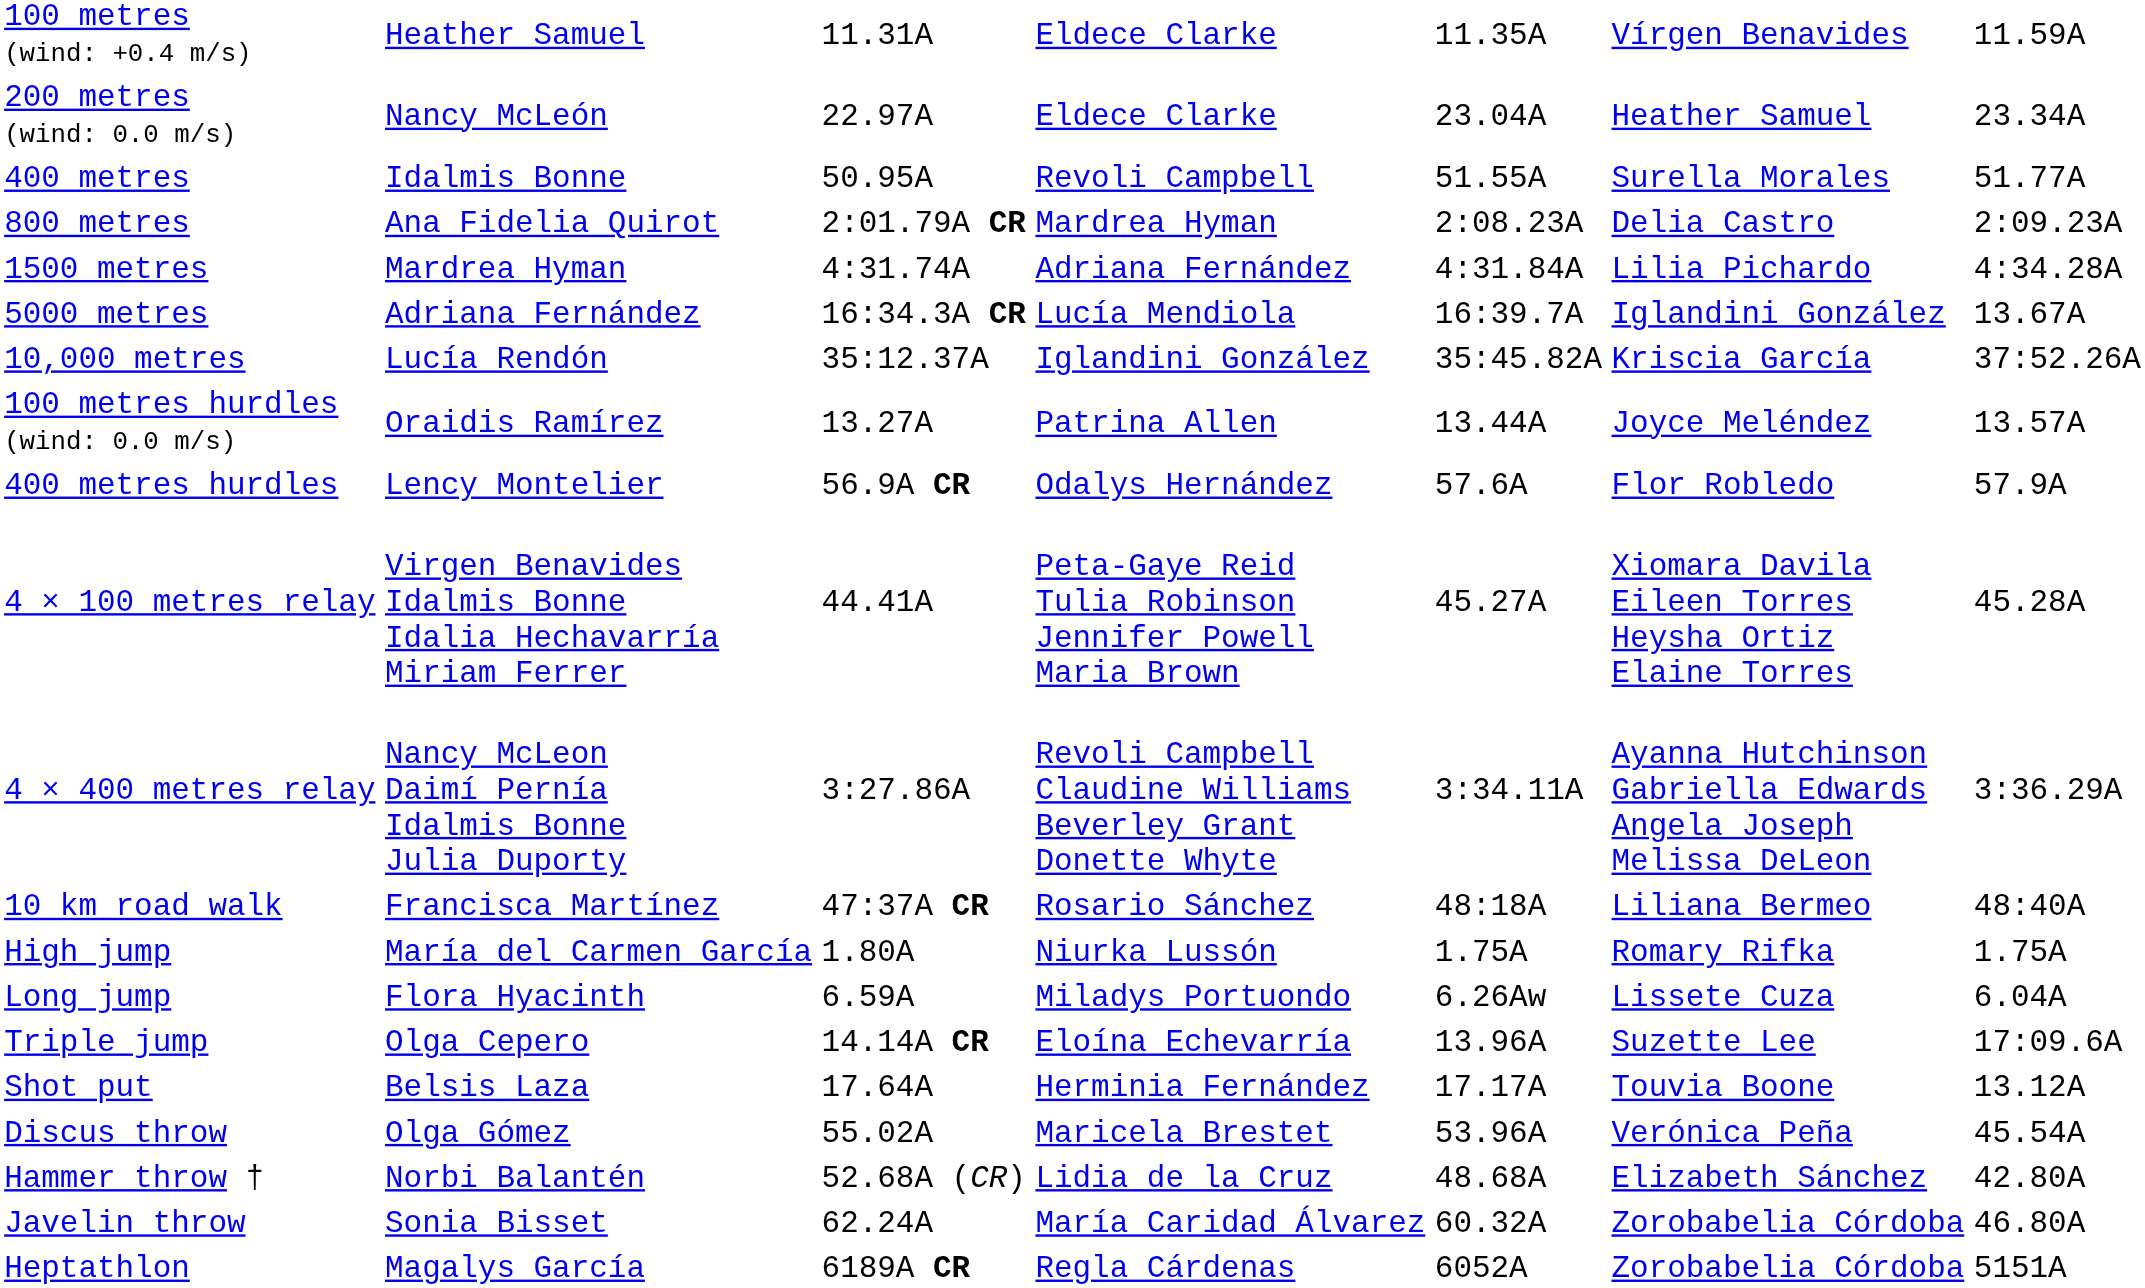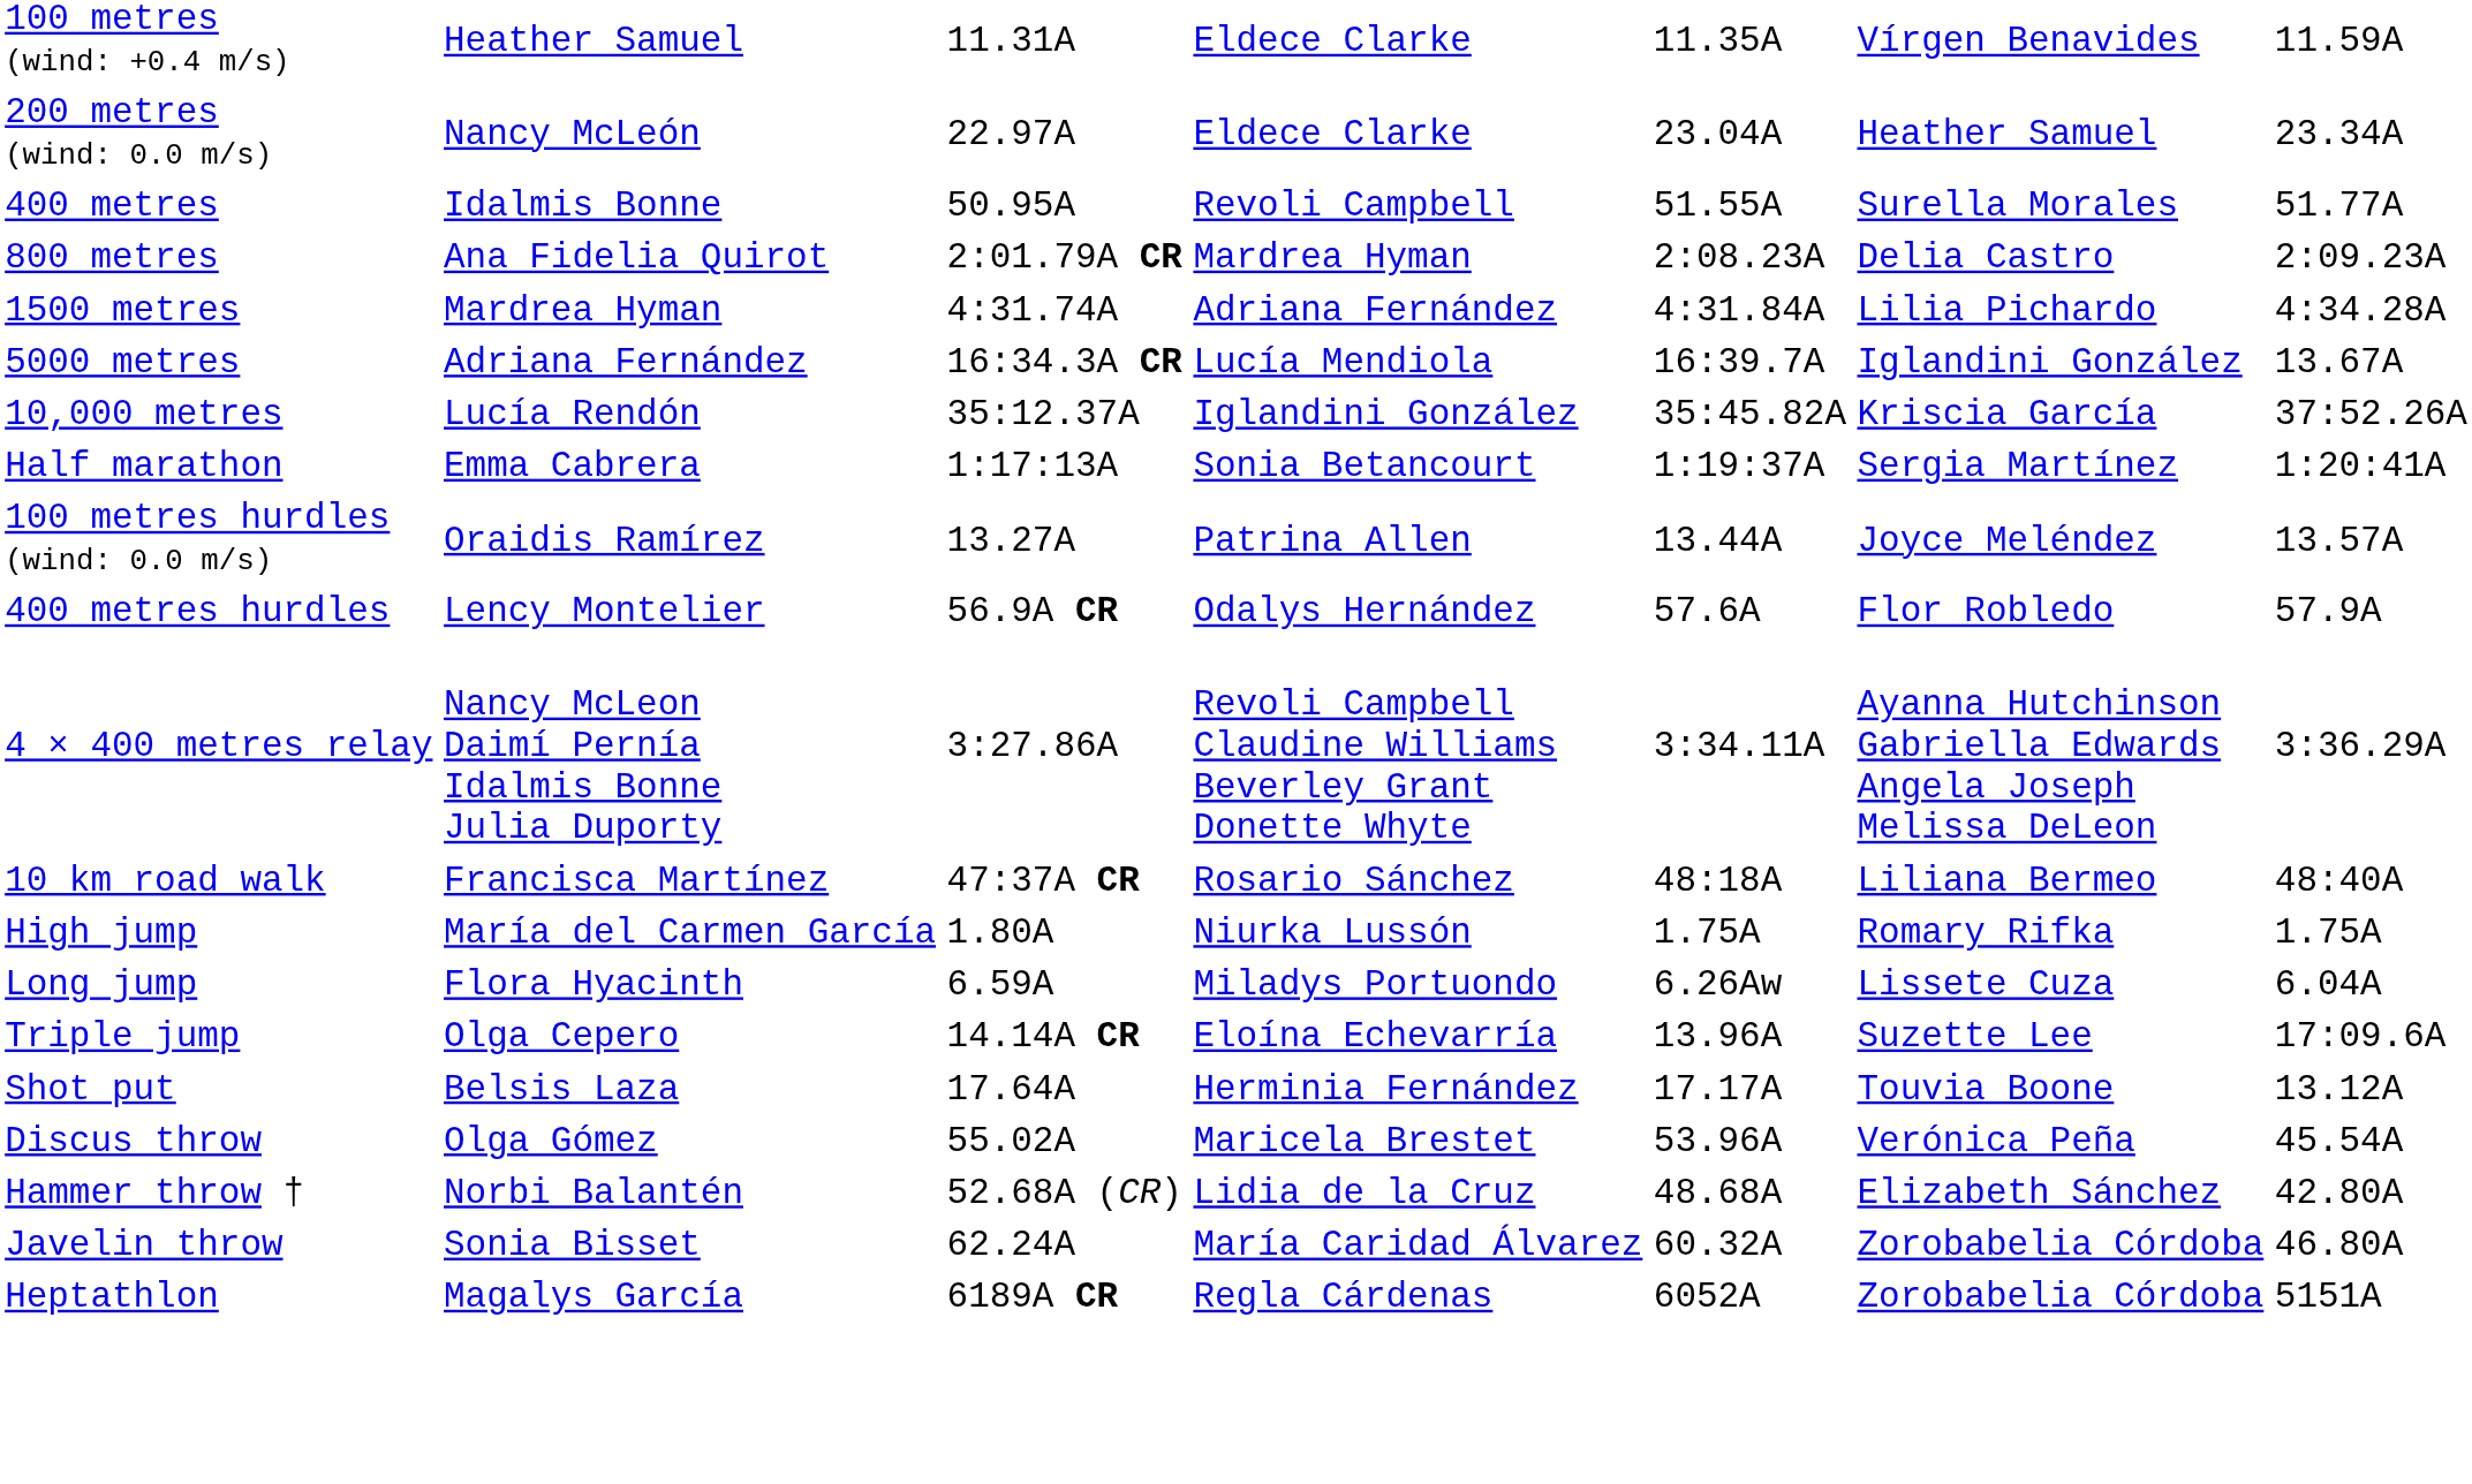+ row: Half marathon | Emma Cabrera | 1:17:13A | Sonia Betancourt | 1:19:37A | Sergia Martínez | 1:20:41A
- row: 4 × 100 metres relay | Virgen Benavides Idalmis Bonne Idalia Hechavarría Miriam Ferrer | 44.41A | Peta-Gaye Reid Tulia Robinson Jennifer Powell Maria Brown | 45.27A | Xiomara Davila Eileen Torres Heysha Ortiz Elaine Torres | 45.28A
